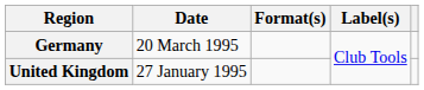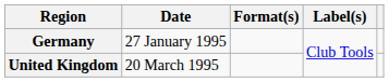Germany | Date: 20 March 1995 -> 27 January 1995
United Kingdom | Date: 27 January 1995 -> 20 March 1995
